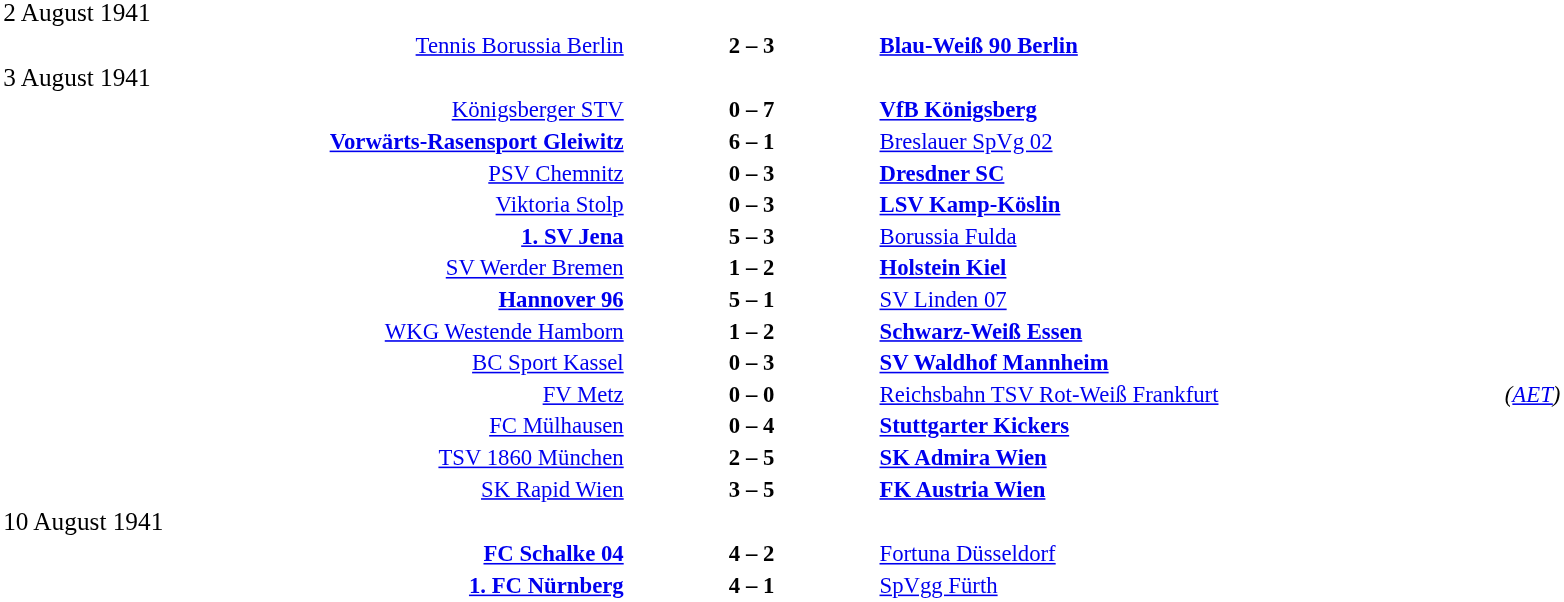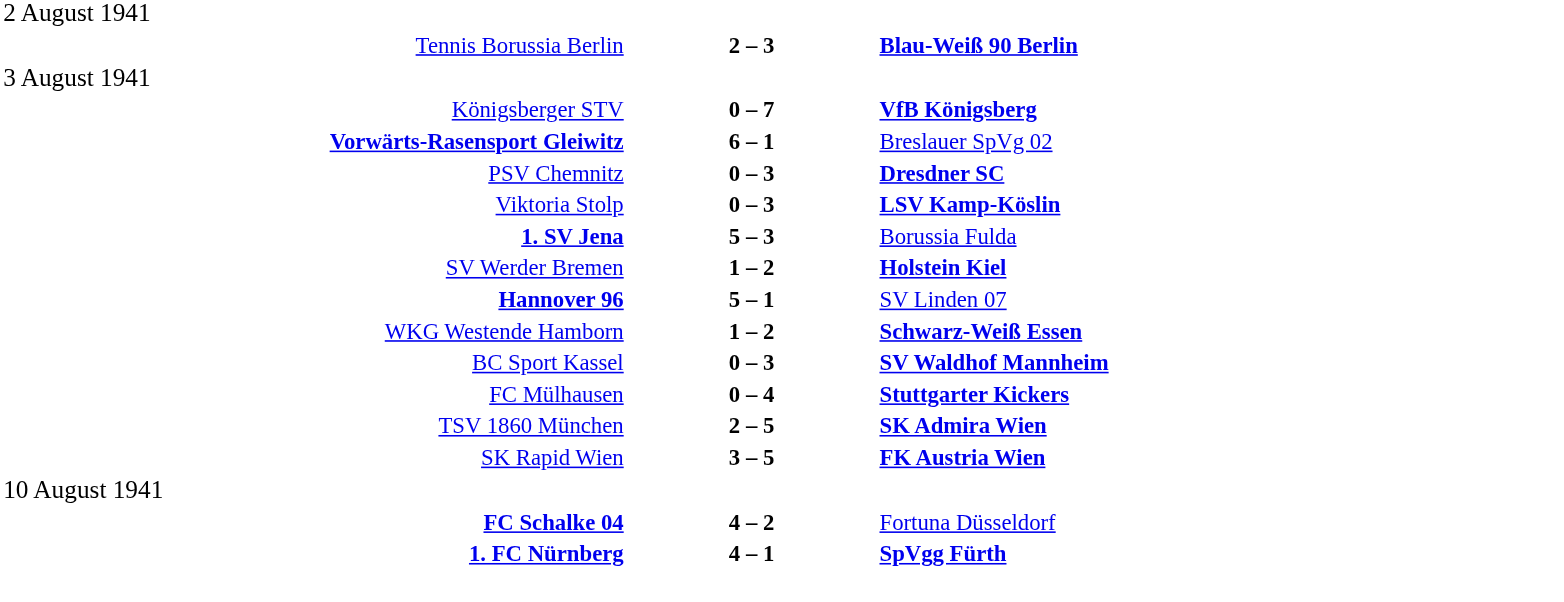- row: FV Metz | 0 – 0 | Reichsbahn TSV Rot-Weiß Frankfurt | (AET)
1. FC Nürnberg | column 3: normal -> bold
